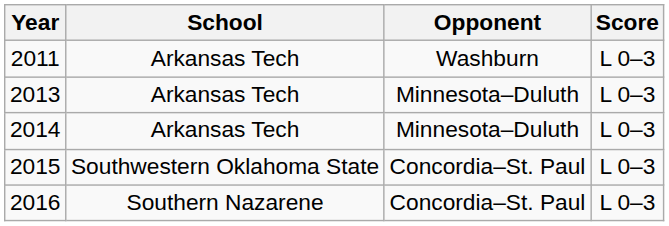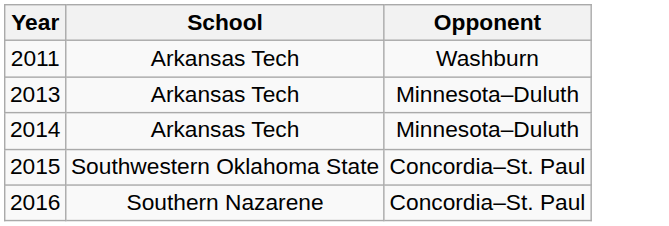- column: Score | L 0–3 | L 0–3 | L 0–3 | L 0–3 | L 0–3
